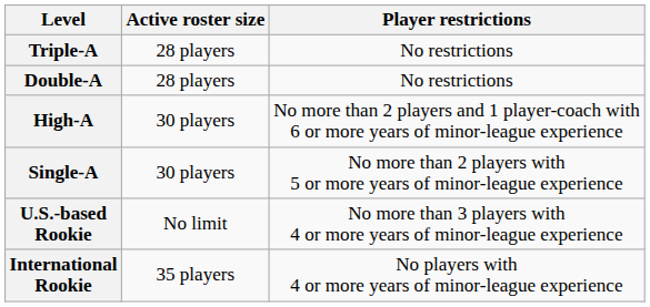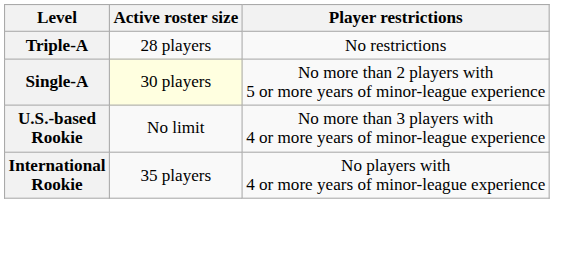- row: Double-A | 28 players | No restrictions
- row: High-A | 30 players | No more than 2 players and 1 player-coach with 6 or more years of minor-league experience
Single-A | Active roster size: no background -> lightyellow background
